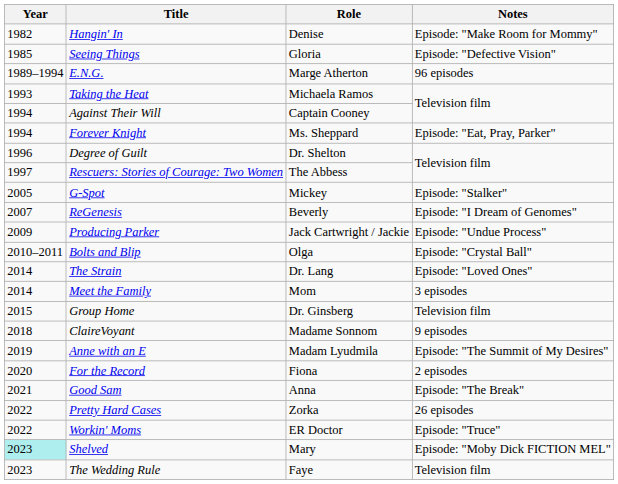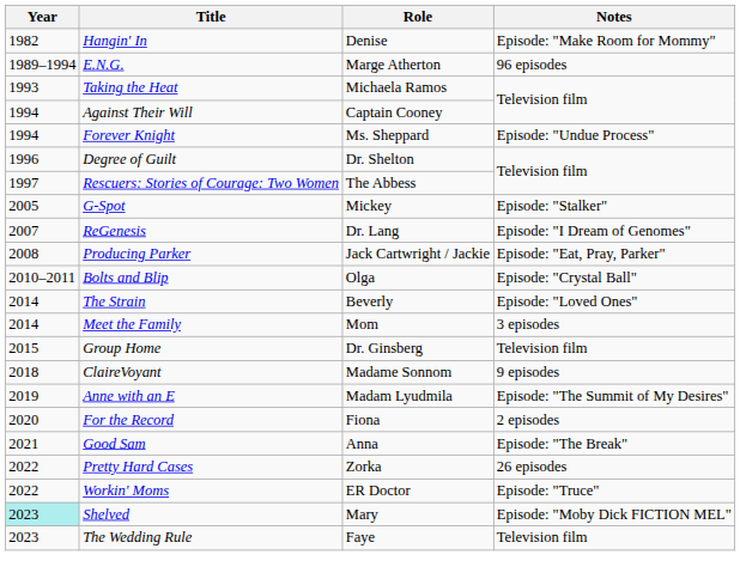- row: 1985 | Seeing Things | Gloria | Episode: "Defective Vision"
Forever Knight | Notes: Episode: "Eat, Pray, Parker" -> Episode: "Undue Process"
ReGenesis | Role: Beverly -> Dr. Lang
Producing Parker | Year: 2009 -> 2008
Producing Parker | Notes: Episode: "Undue Process" -> Episode: "Eat, Pray, Parker"
The Strain | Role: Dr. Lang -> Beverly
